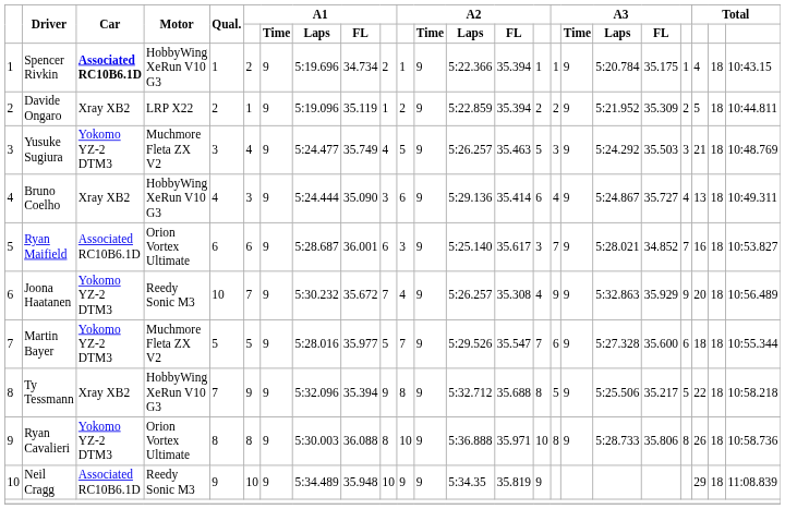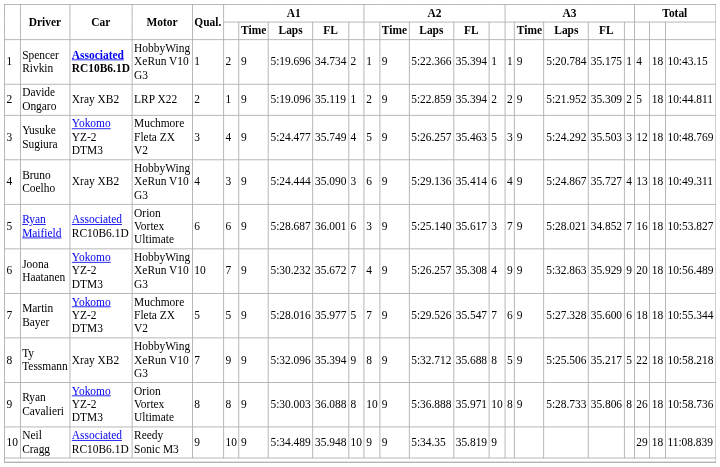Yusuke Sugiura | column 21: 21 -> 12
Joona Haatanen | Motor: Reedy Sonic M3 -> HobbyWing XeRun V10 G3
